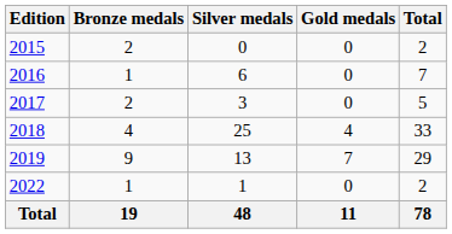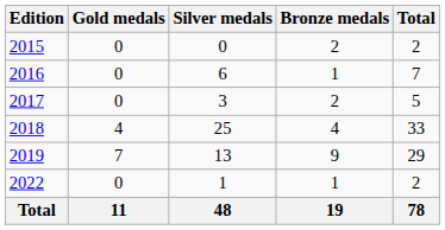columns swapped: Gold medals <-> Bronze medals
